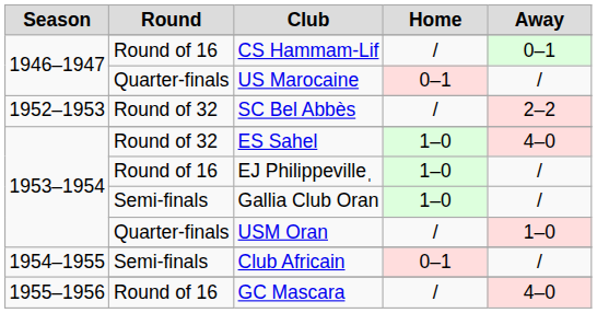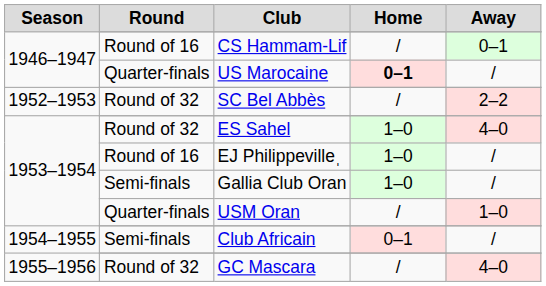US Marocaine | Home: normal -> bold
GC Mascara | Round: Round of 16 -> Round of 32
